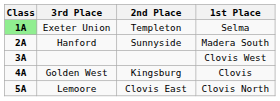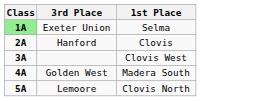- column: 2nd Place | Templeton | Sunnyside | Kingsburg | Clovis East
Hanford | 1st Place: Madera South -> Clovis
Golden West | 1st Place: Clovis -> Madera South
